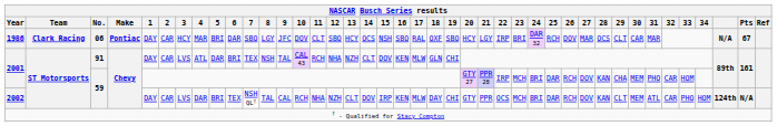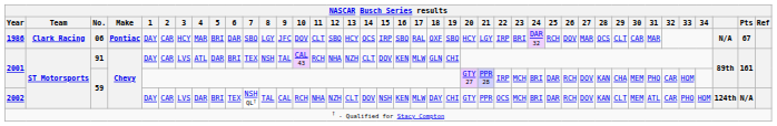1986 | 15: NSH -> IRP
2002 | 15: IRP -> NSH
